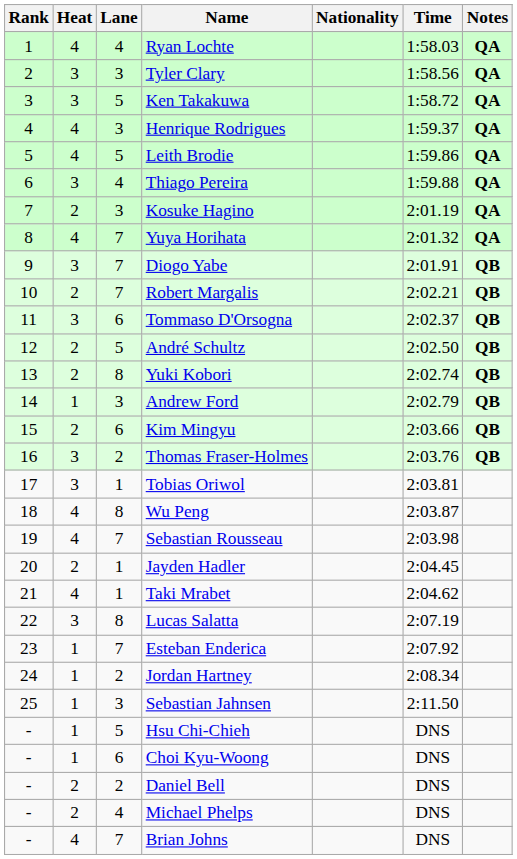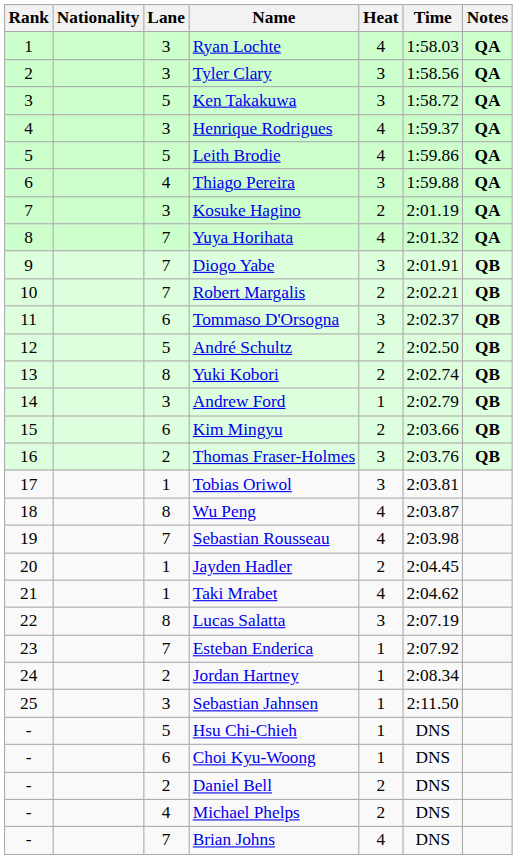columns swapped: Heat <-> Nationality
Ryan Lochte | Lane: 4 -> 3
